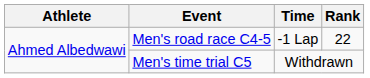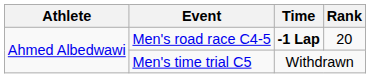Men's road race C4-5 | Time: normal -> bold
Men's road race C4-5 | Rank: 22 -> 20
